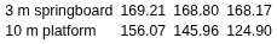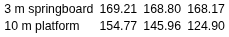10 m platform | column 3: 156.07 -> 154.77
